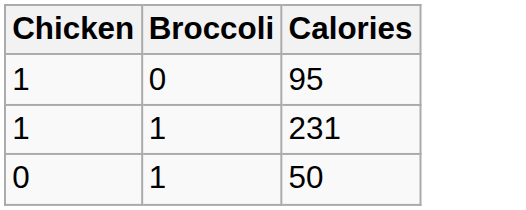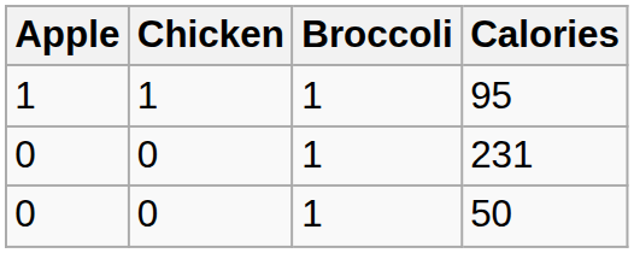+ column: Apple | 1 | 0 | 0
95 | Broccoli: 0 -> 1
231 | Chicken: 1 -> 0
